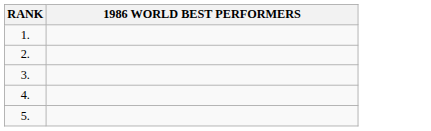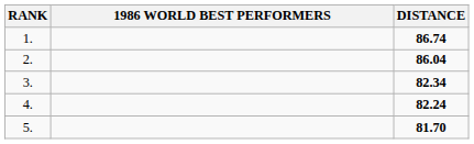+ column: DISTANCE | 86.74 | 86.04 | 82.34 | 82.24 | 81.70
